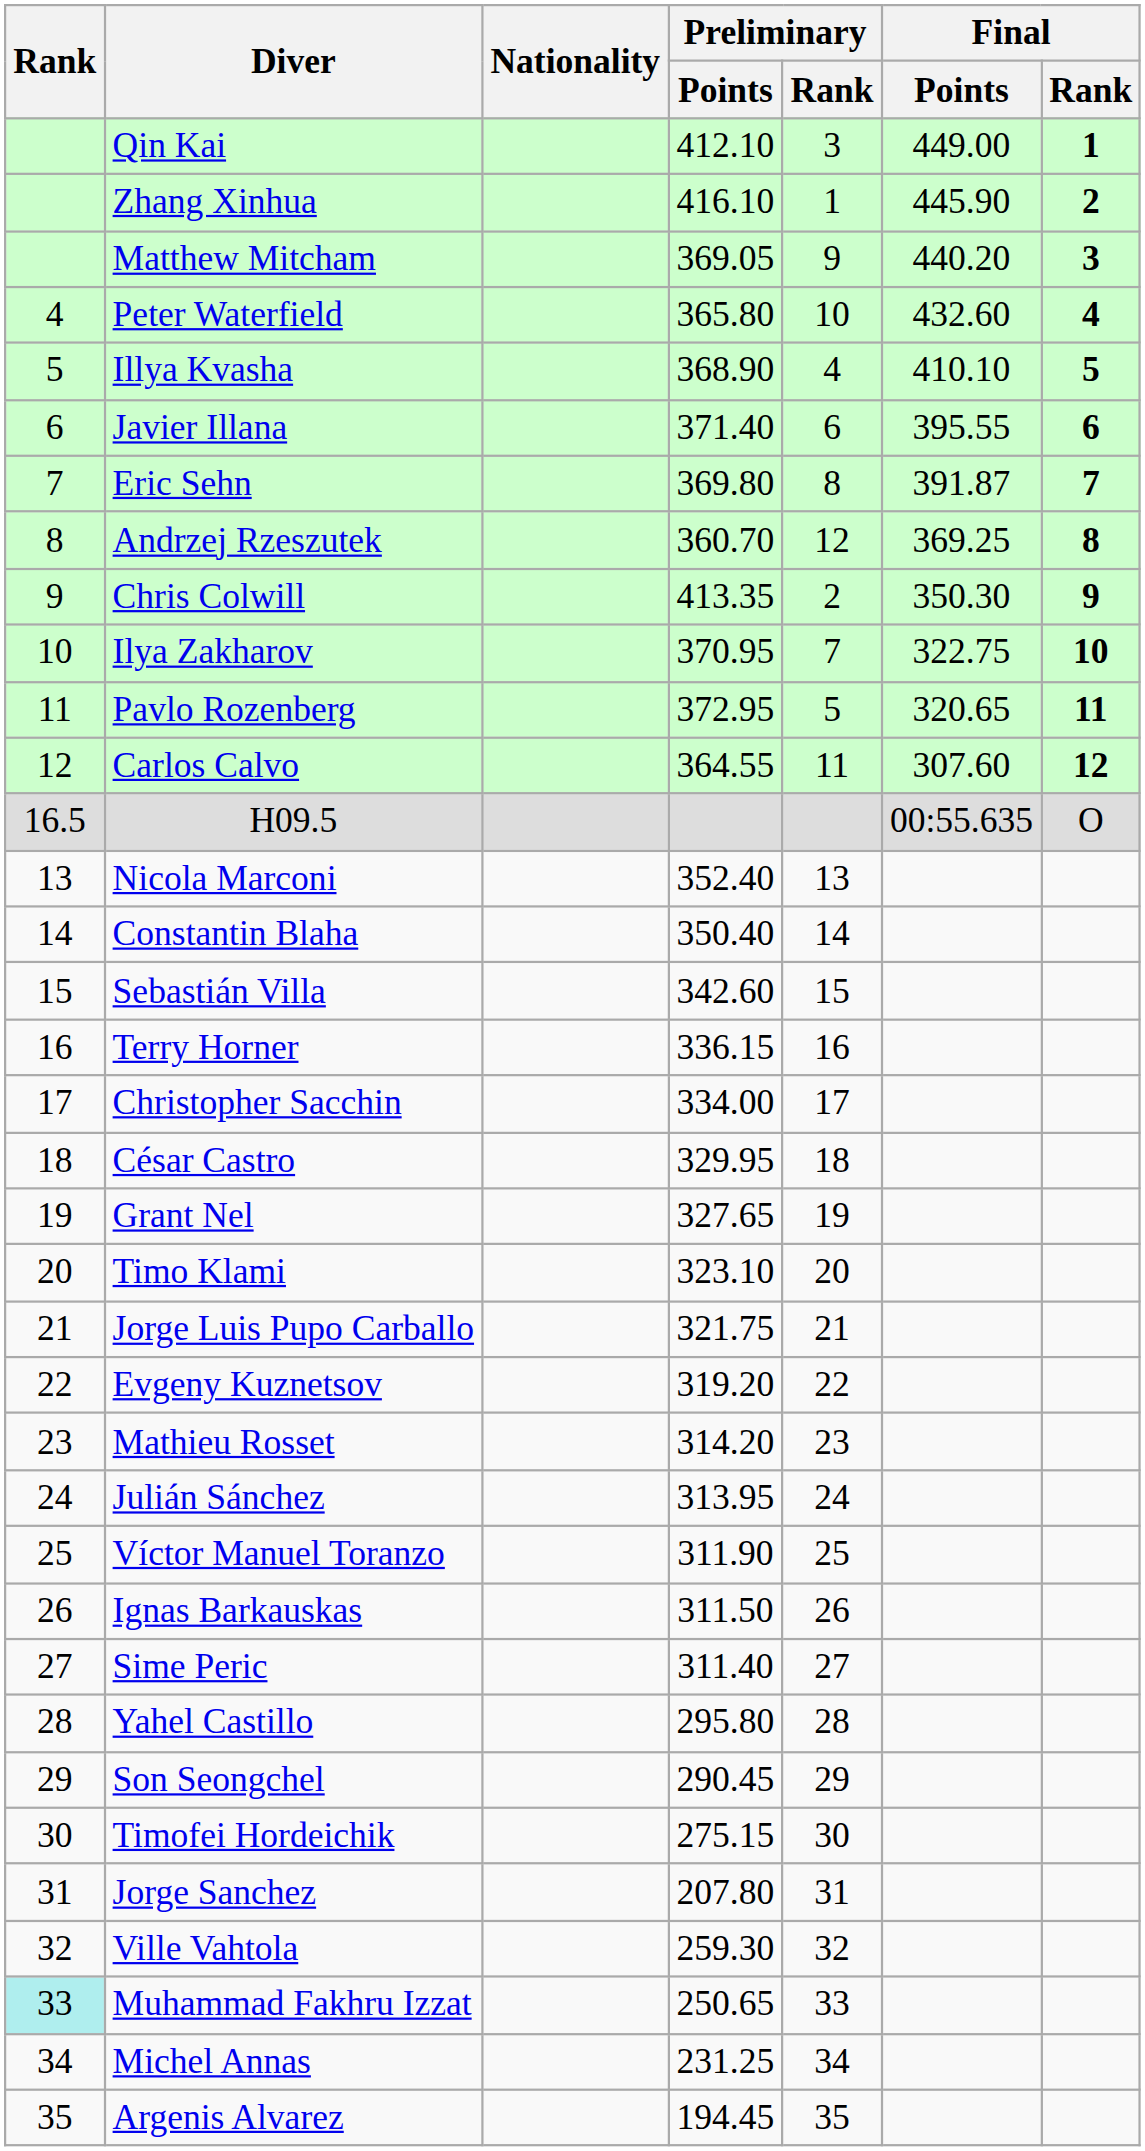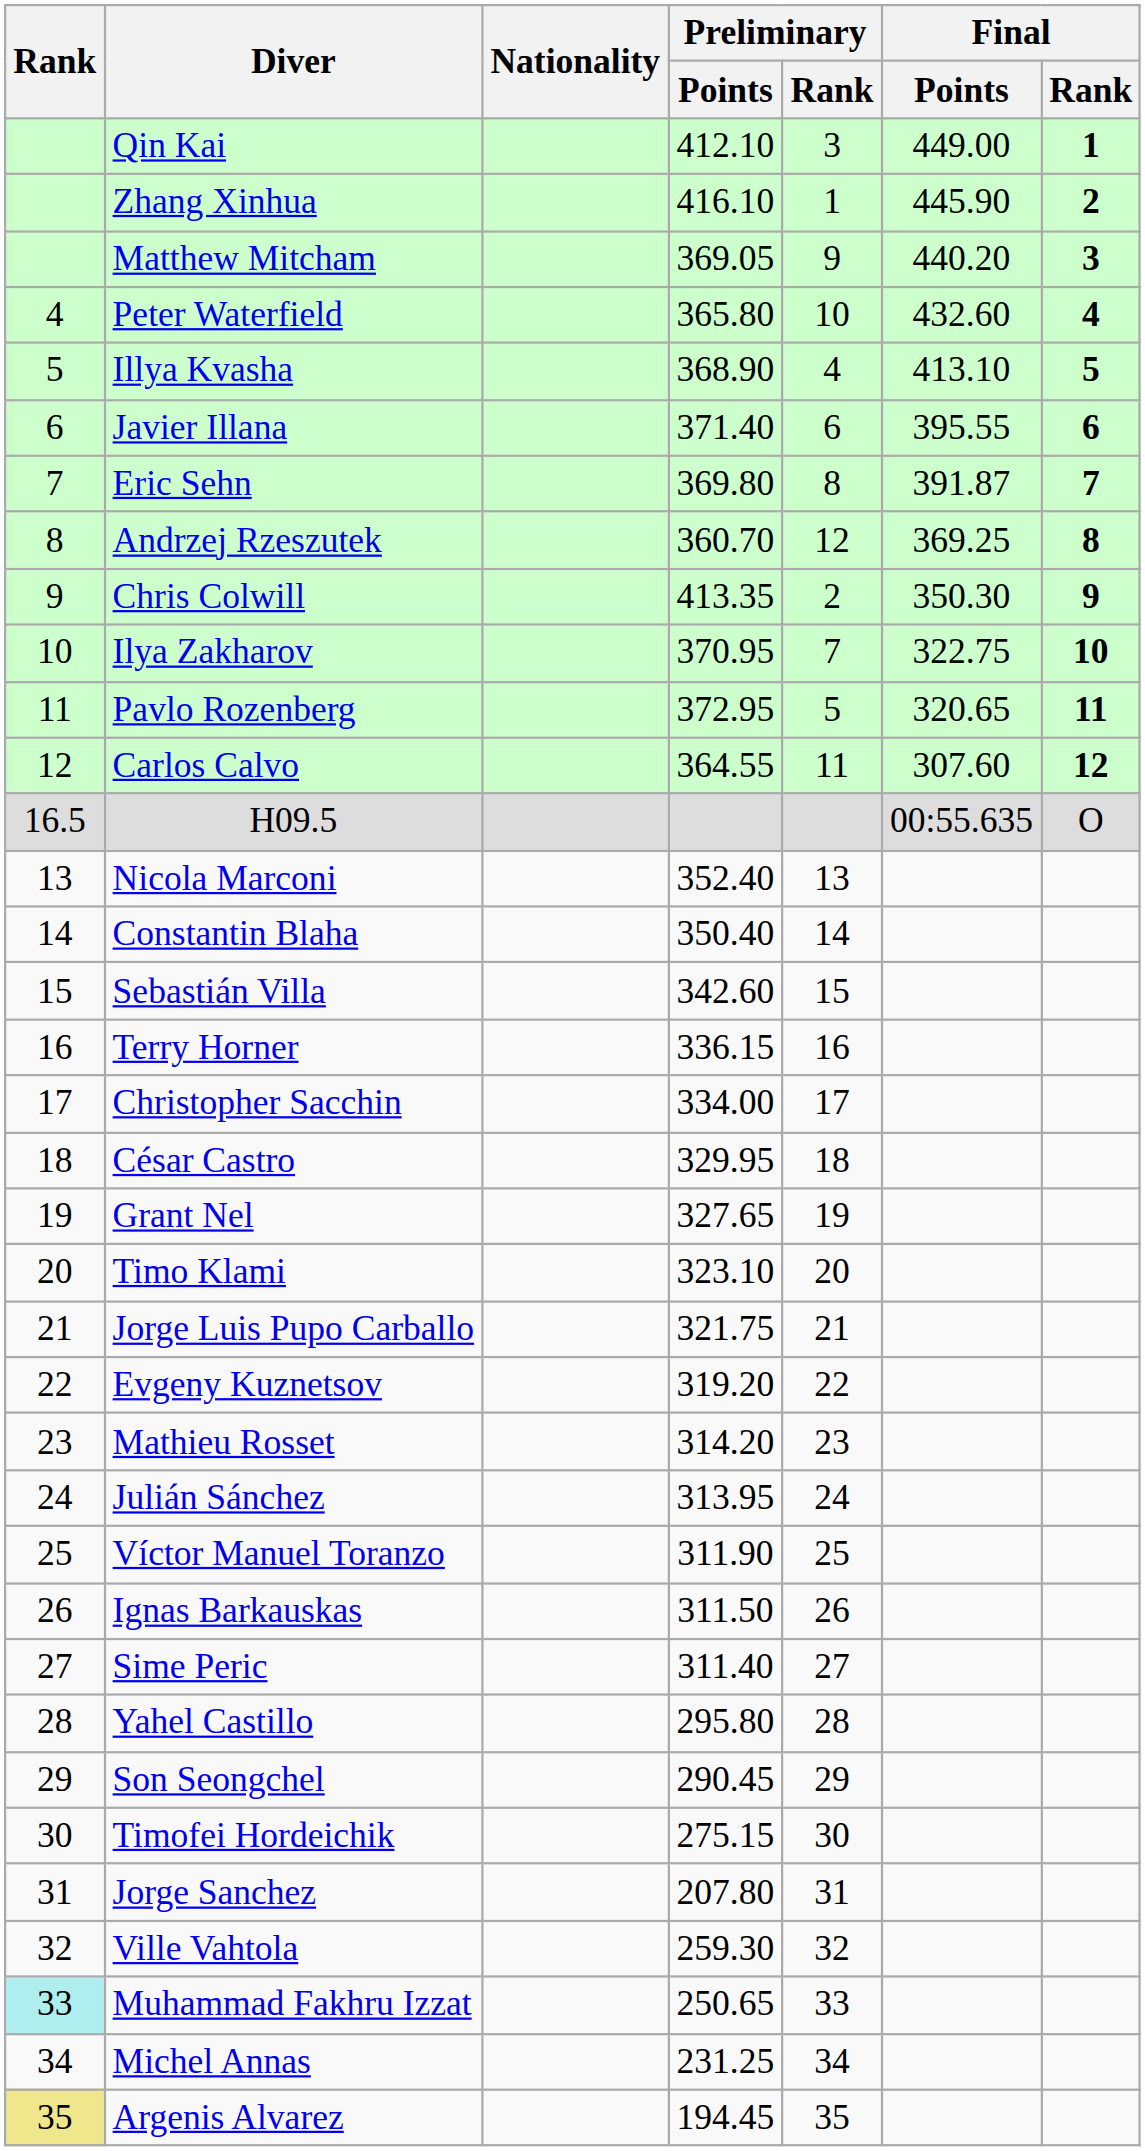Illya Kvasha | Final / Points: 410.10 -> 413.10
Argenis Alvarez | Rank: no background -> khaki background
